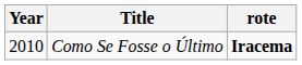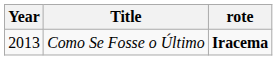Como Se Fosse o Último | Year: 2010 -> 2013
